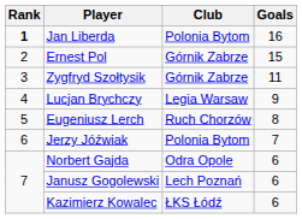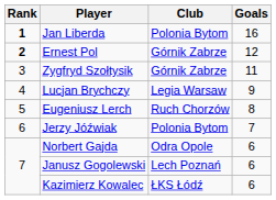Ernest Pol | Rank: normal -> bold
Ernest Pol | Goals: 15 -> 12
